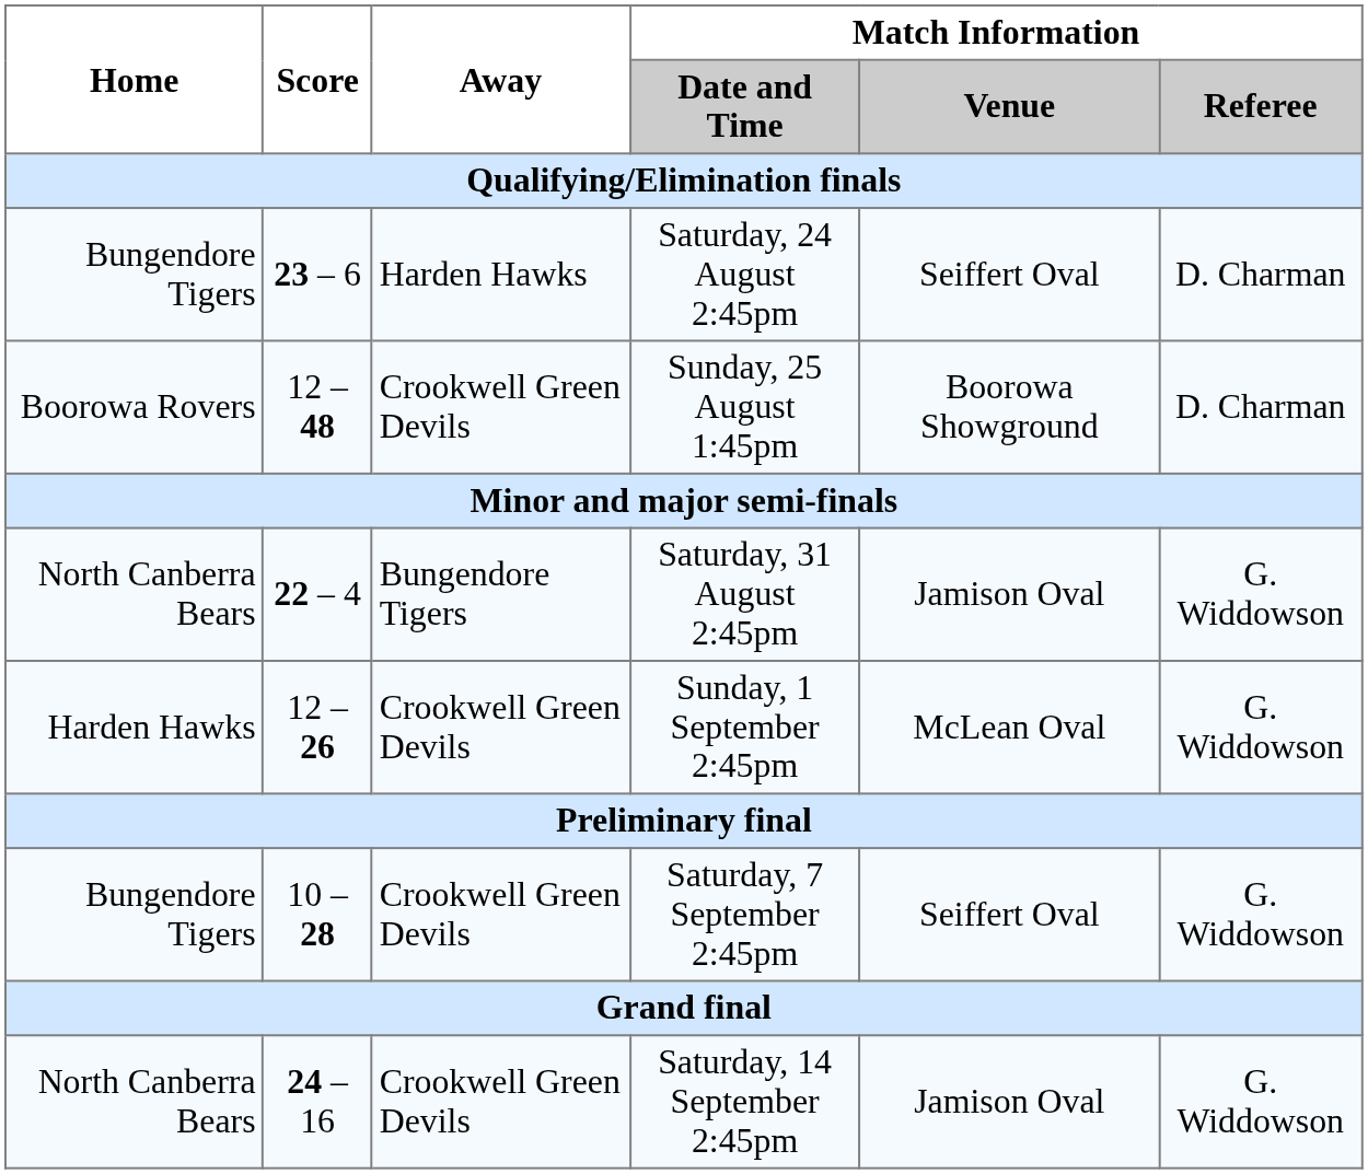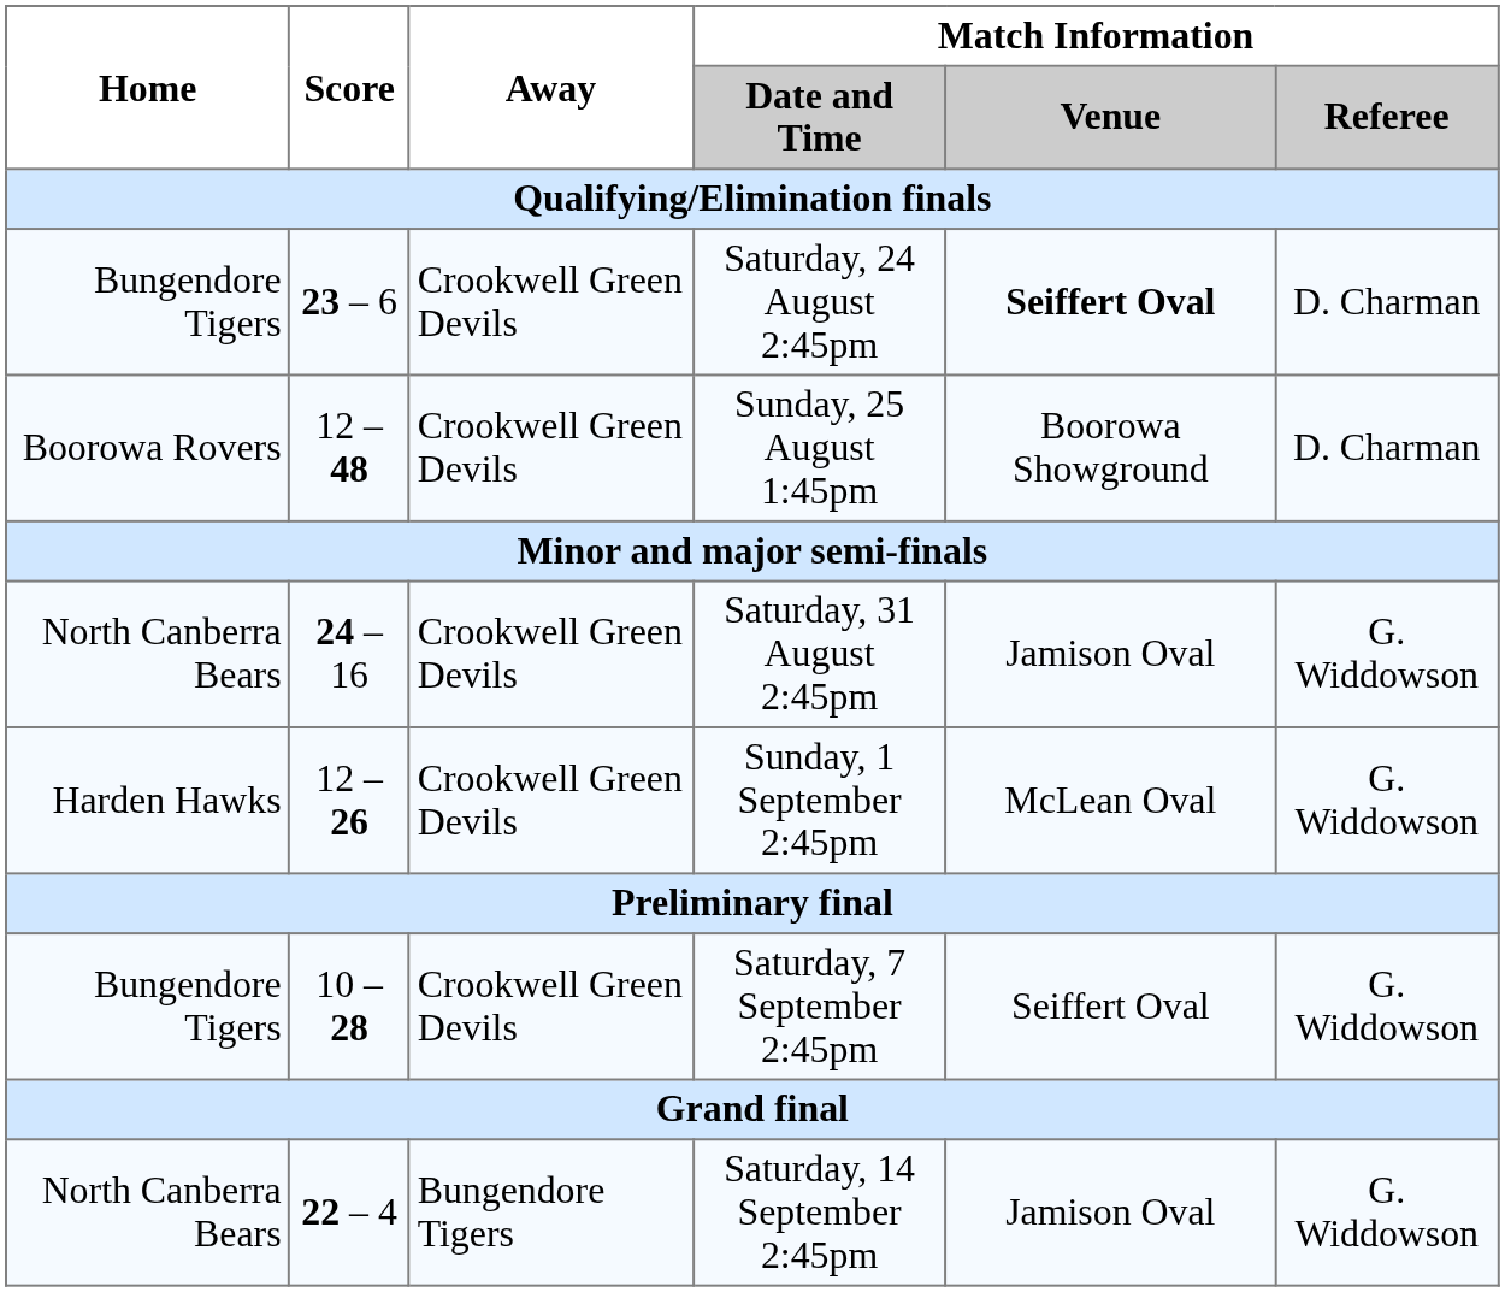Saturday, 24 August 2:45pm | Away: Harden Hawks -> Crookwell Green Devils
Saturday, 24 August 2:45pm | Match Information / Venue: normal -> bold
Saturday, 31 August 2:45pm | Score: 22 – 4 -> 24 – 16
Saturday, 31 August 2:45pm | Away: Bungendore Tigers -> Crookwell Green Devils
Saturday, 14 September 2:45pm | Score: 24 – 16 -> 22 – 4
Saturday, 14 September 2:45pm | Away: Crookwell Green Devils -> Bungendore Tigers
